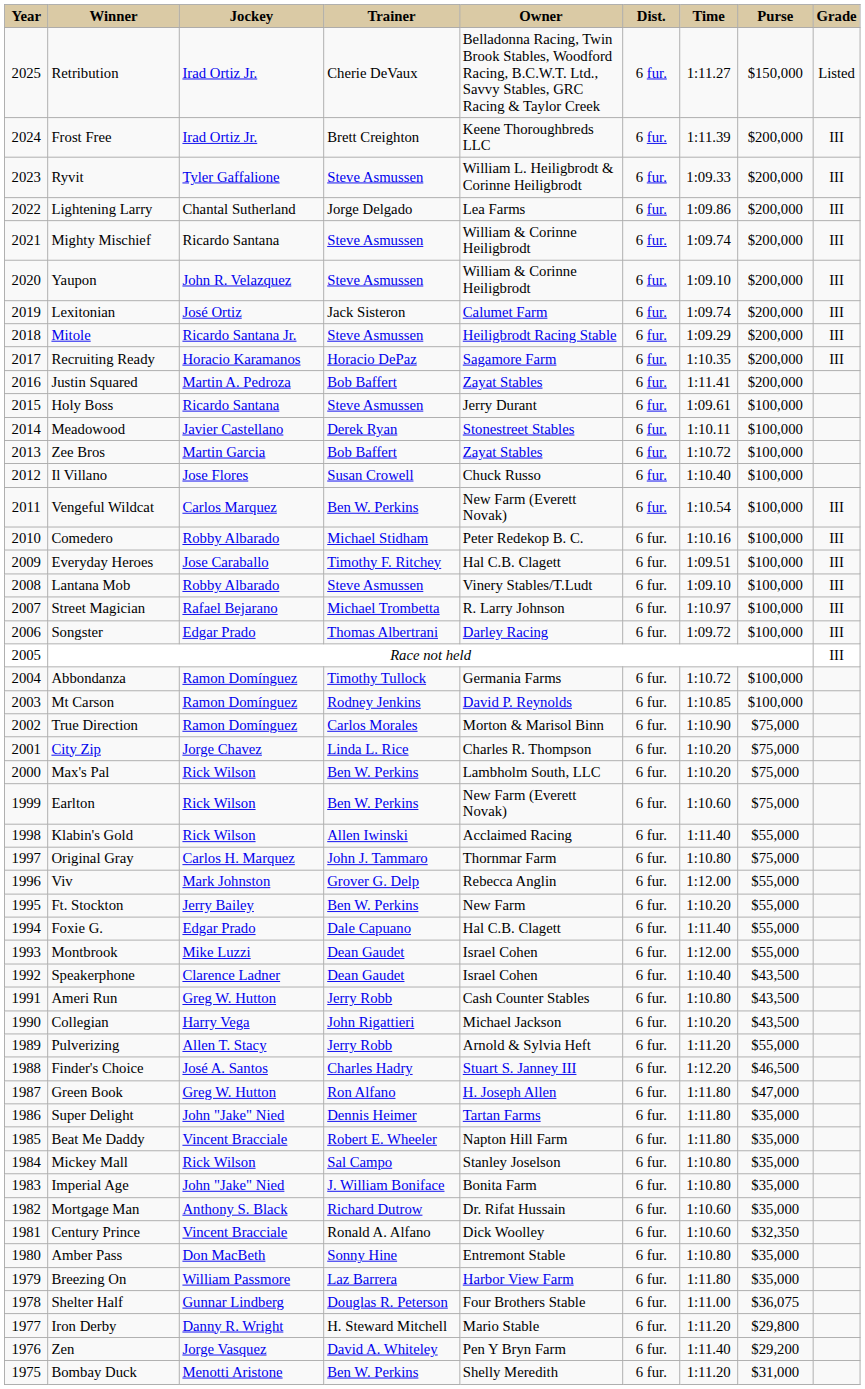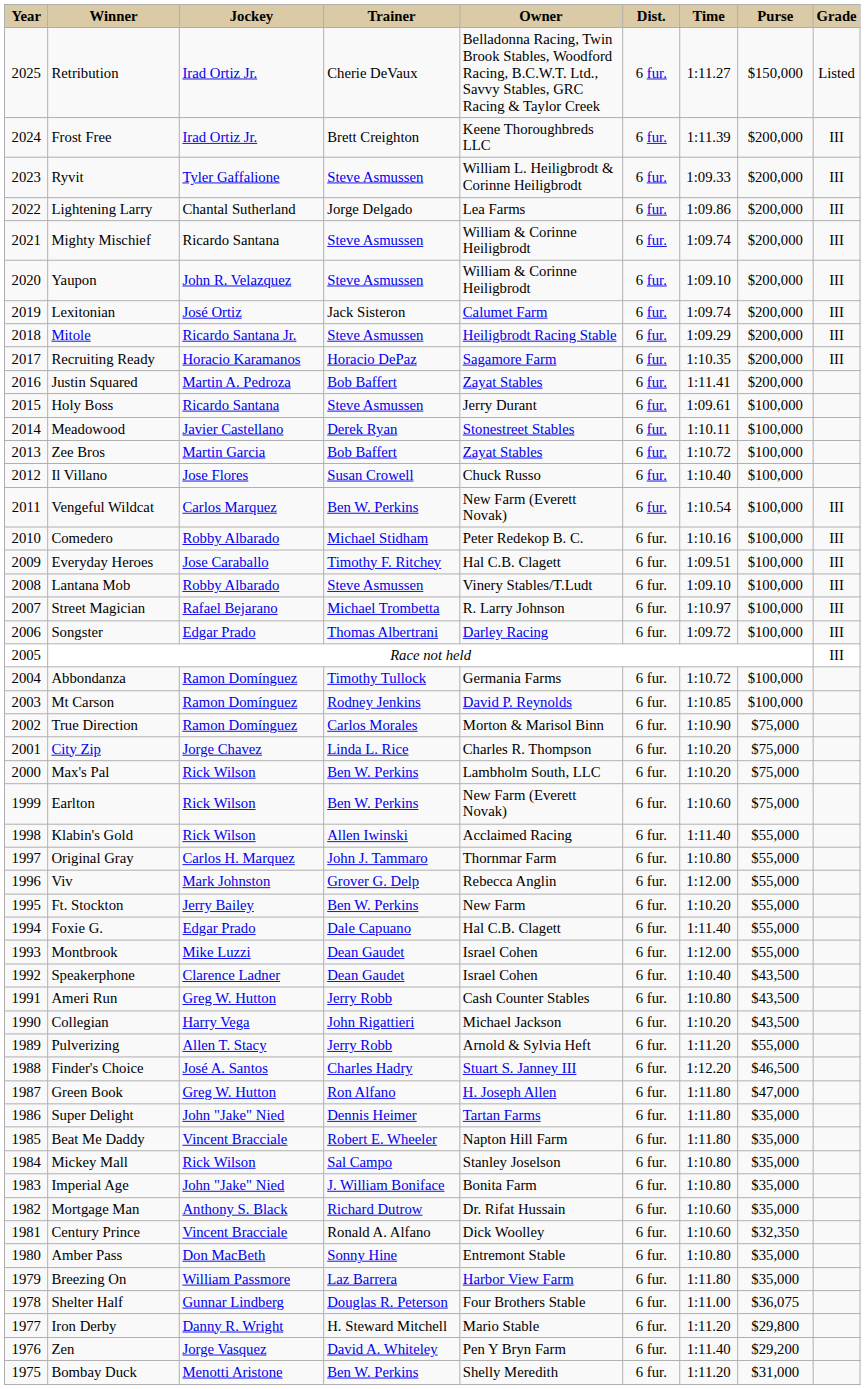Original Gray | Purse: $75,000 -> $55,000
